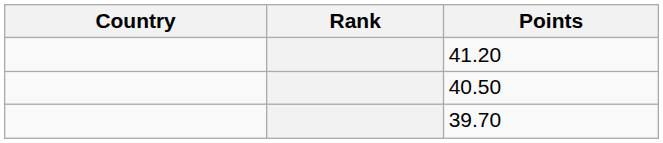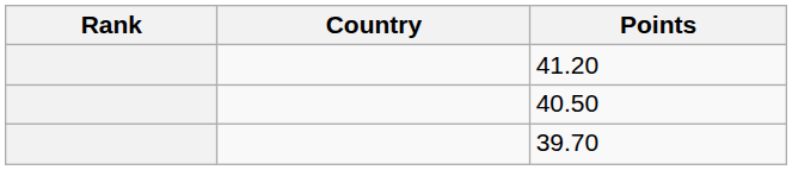columns swapped: Rank <-> Country
